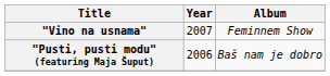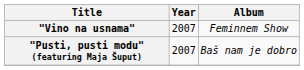"Pusti, pusti modu" (featuring Maja Šuput) | Year: 2006 -> 2007
